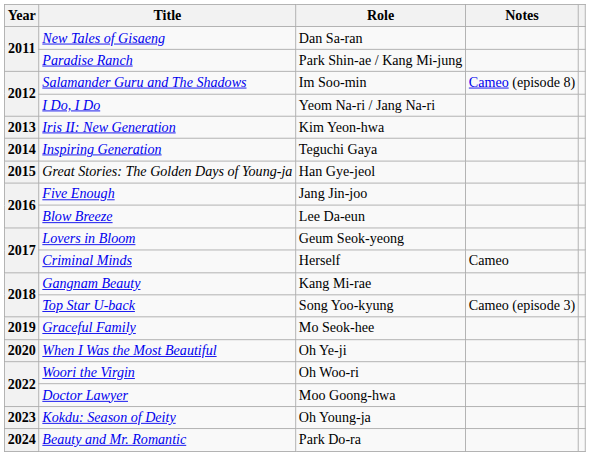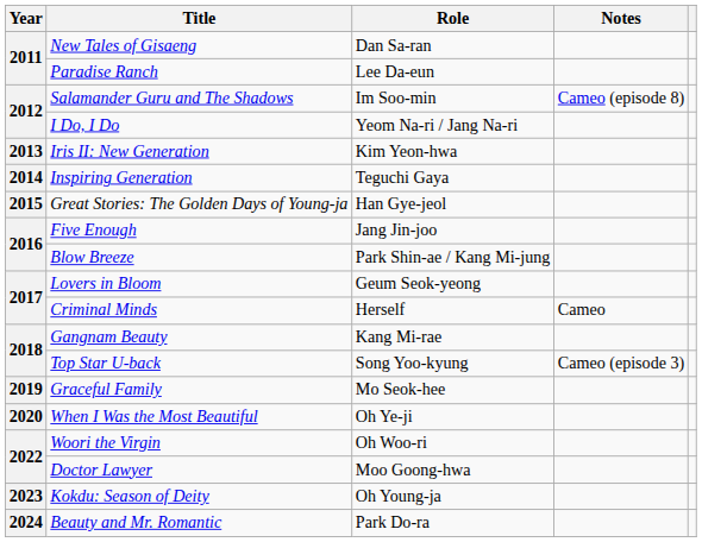Paradise Ranch | Role: Park Shin-ae / Kang Mi-jung -> Lee Da-eun
Blow Breeze | Role: Lee Da-eun -> Park Shin-ae / Kang Mi-jung
